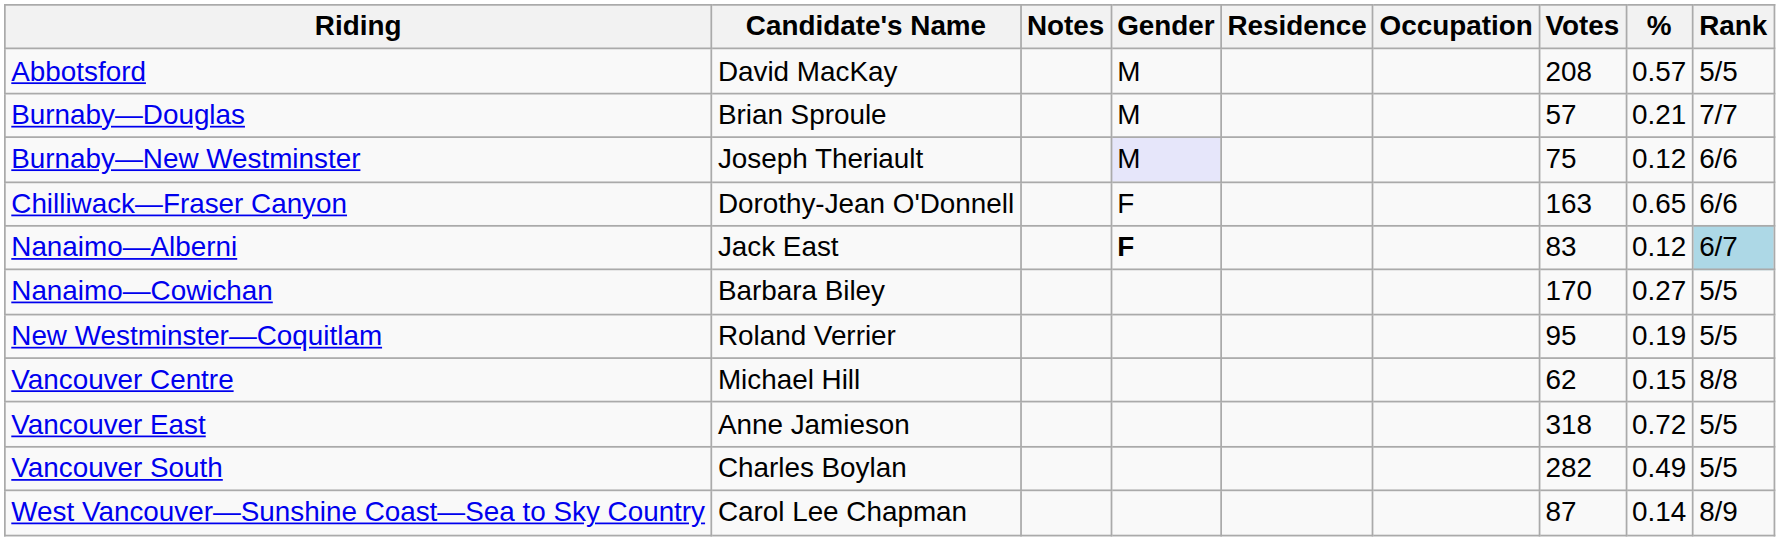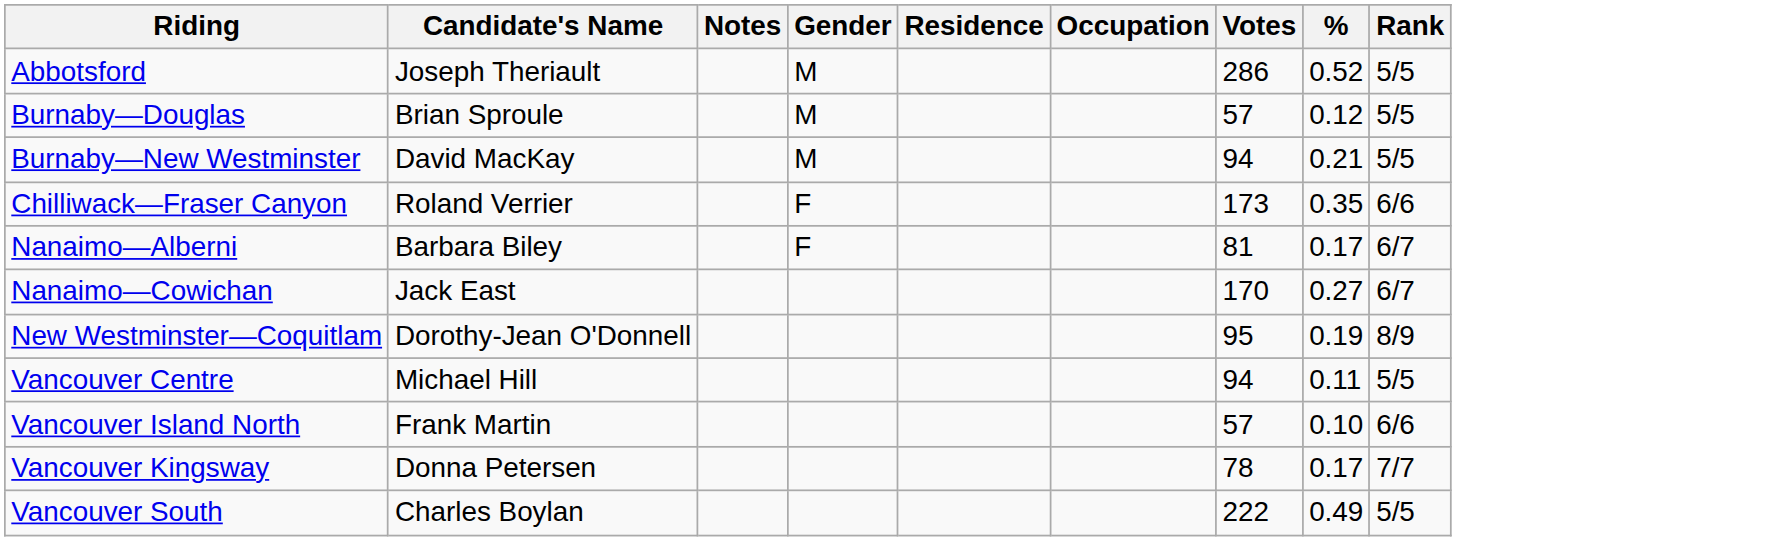Abbotsford | Candidate's Name: David MacKay -> Joseph Theriault
Abbotsford | Votes: 208 -> 286
Abbotsford | %: 0.57 -> 0.52
Burnaby—Douglas | %: 0.21 -> 0.12
Burnaby—Douglas | Rank: 7/7 -> 5/5
Burnaby—New Westminster | Candidate's Name: Joseph Theriault -> David MacKay
Burnaby—New Westminster | Gender: lavender background -> no background
Burnaby—New Westminster | Votes: 75 -> 94
Burnaby—New Westminster | %: 0.12 -> 0.21
Burnaby—New Westminster | Rank: 6/6 -> 5/5
Chilliwack—Fraser Canyon | Candidate's Name: Dorothy-Jean O'Donnell -> Roland Verrier
Chilliwack—Fraser Canyon | Votes: 163 -> 173
Chilliwack—Fraser Canyon | %: 0.65 -> 0.35
Nanaimo—Alberni | Candidate's Name: Jack East -> Barbara Biley
Nanaimo—Alberni | Gender: bold -> normal
Nanaimo—Alberni | Votes: 83 -> 81
Nanaimo—Alberni | %: 0.12 -> 0.17
Nanaimo—Alberni | Rank: lightblue background -> no background
Nanaimo—Cowichan | Candidate's Name: Barbara Biley -> Jack East
Nanaimo—Cowichan | Rank: 5/5 -> 6/7
New Westminster—Coquitlam | Candidate's Name: Roland Verrier -> Dorothy-Jean O'Donnell
New Westminster—Coquitlam | Rank: 5/5 -> 8/9
Vancouver Centre | Votes: 62 -> 94
Vancouver Centre | %: 0.15 -> 0.11
Vancouver Centre | Rank: 8/8 -> 5/5
- row: Vancouver East | Anne Jamieson | 318 | 0.72 | 5/5
+ row: Vancouver Island North | Frank Martin | 57 | 0.10 | 6/6
+ row: Vancouver Kingsway | Donna Petersen | 78 | 0.17 | 7/7
Vancouver South | Votes: 282 -> 222
- row: West Vancouver—Sunshine Coast—Sea to Sky Country | Carol Lee Chapman | 87 | 0.14 | 8/9
